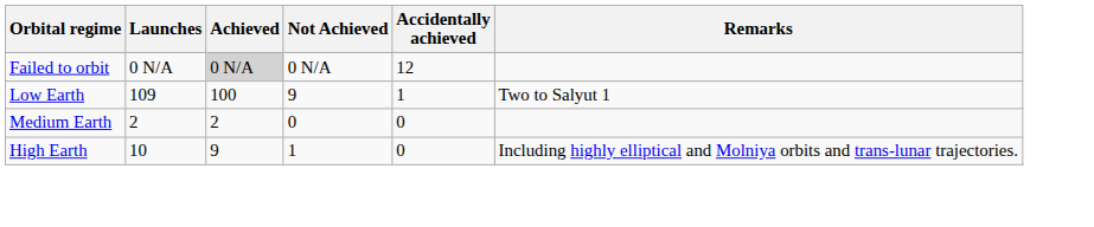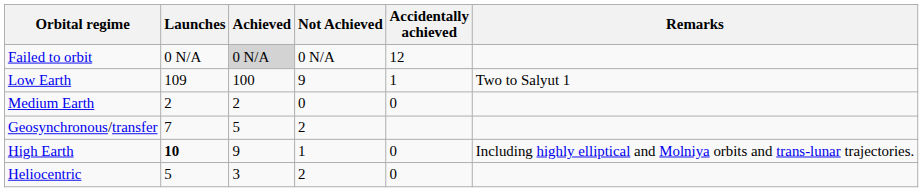+ row: Geosynchronous/transfer | 7 | 5 | 2
High Earth | Launches: normal -> bold
+ row: Heliocentric | 5 | 3 | 2 | 0
